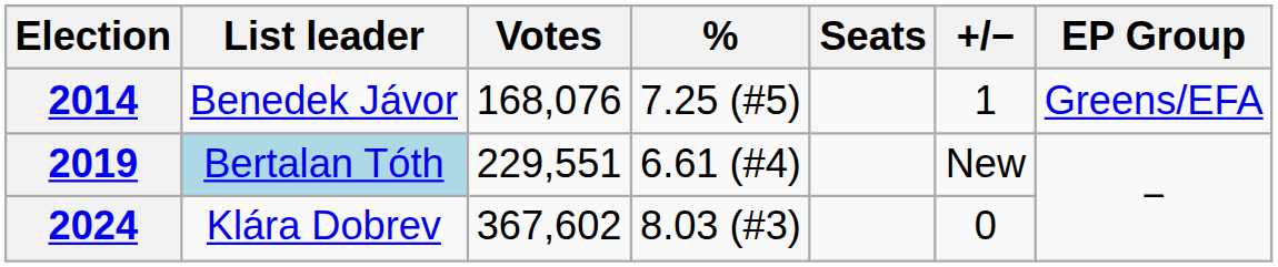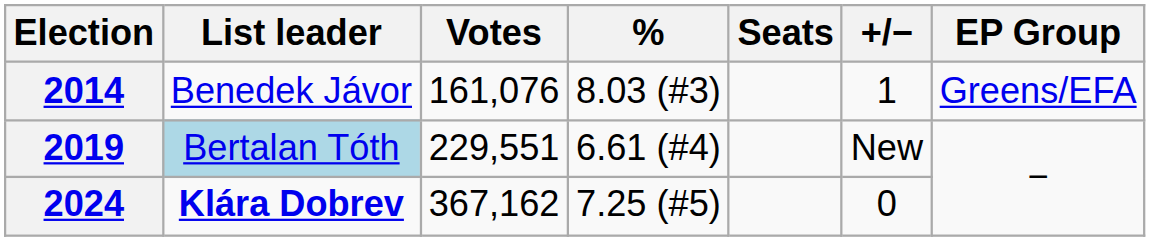2014 | Votes: 168,076 -> 161,076
2014 | %: 7.25 (#5) -> 8.03 (#3)
2024 | List leader: normal -> bold
2024 | Votes: 367,602 -> 367,162
2024 | %: 8.03 (#3) -> 7.25 (#5)
